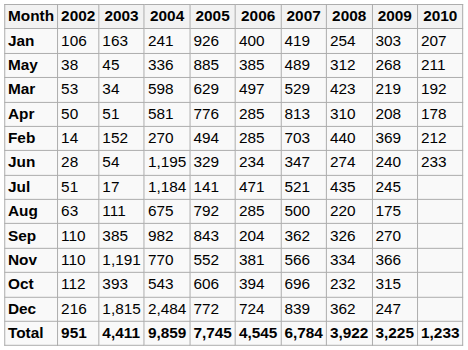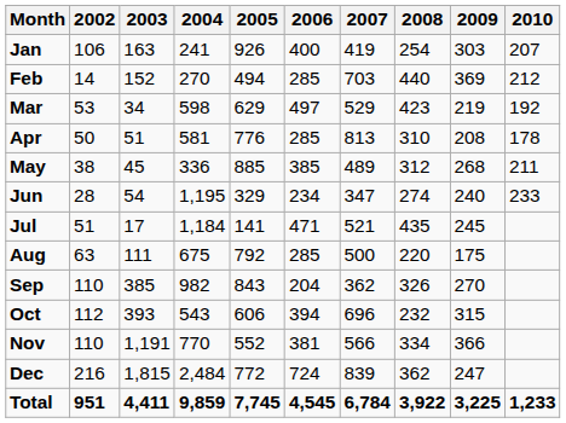rows swapped: Feb <-> May
rows swapped: Oct <-> Nov
